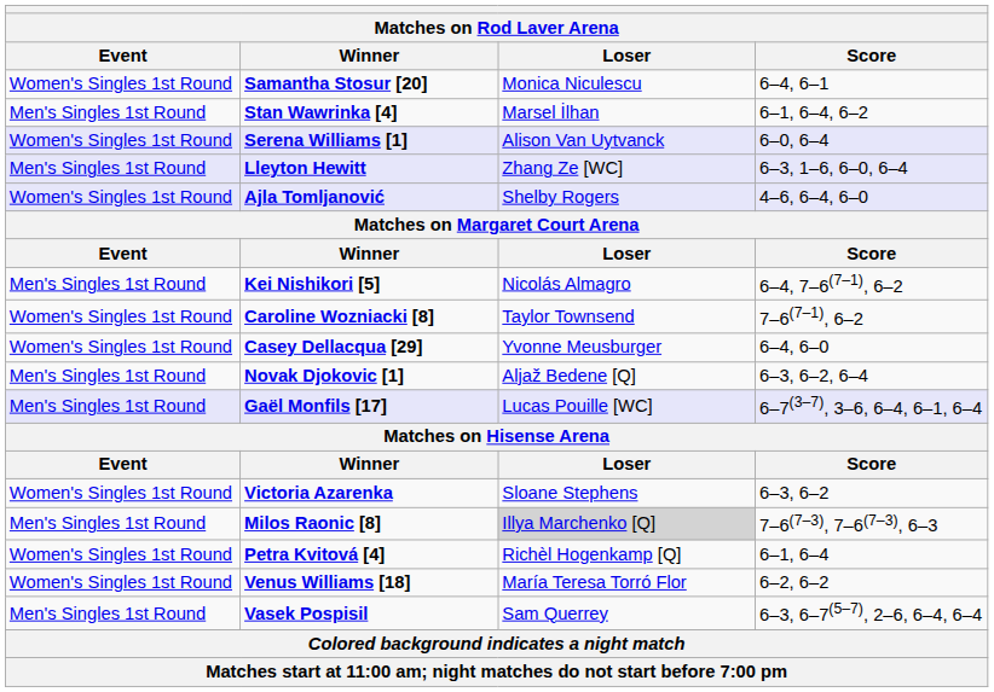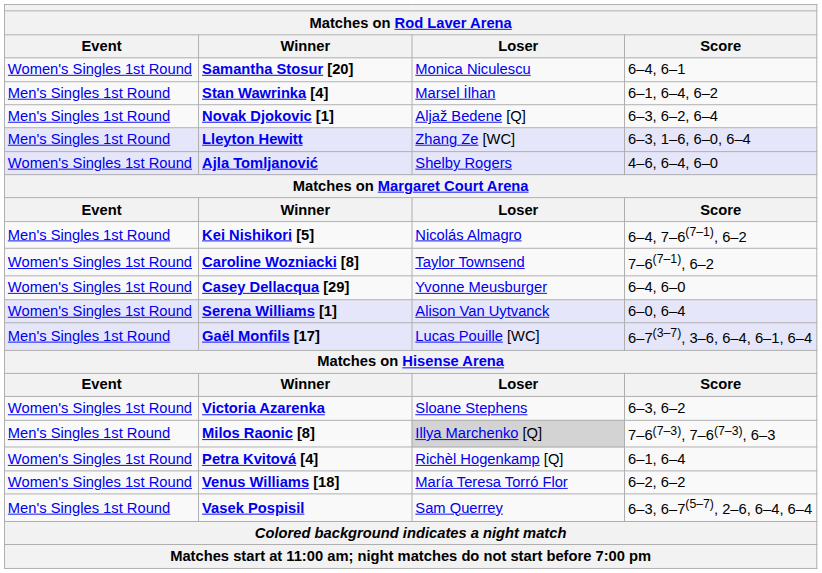rows swapped: Novak Djokovic [1] <-> Serena Williams [1]
